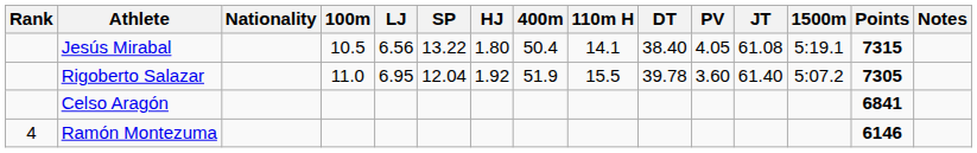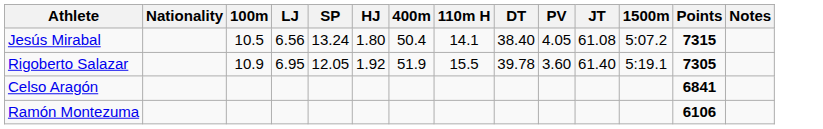- column: Rank | 4
Jesús Mirabal | SP: 13.22 -> 13.24
Jesús Mirabal | 1500m: 5:19.1 -> 5:07.2
Rigoberto Salazar | 100m: 11.0 -> 10.9
Rigoberto Salazar | SP: 12.04 -> 12.05
Rigoberto Salazar | 1500m: 5:07.2 -> 5:19.1
Ramón Montezuma | Points: 6146 -> 6106
